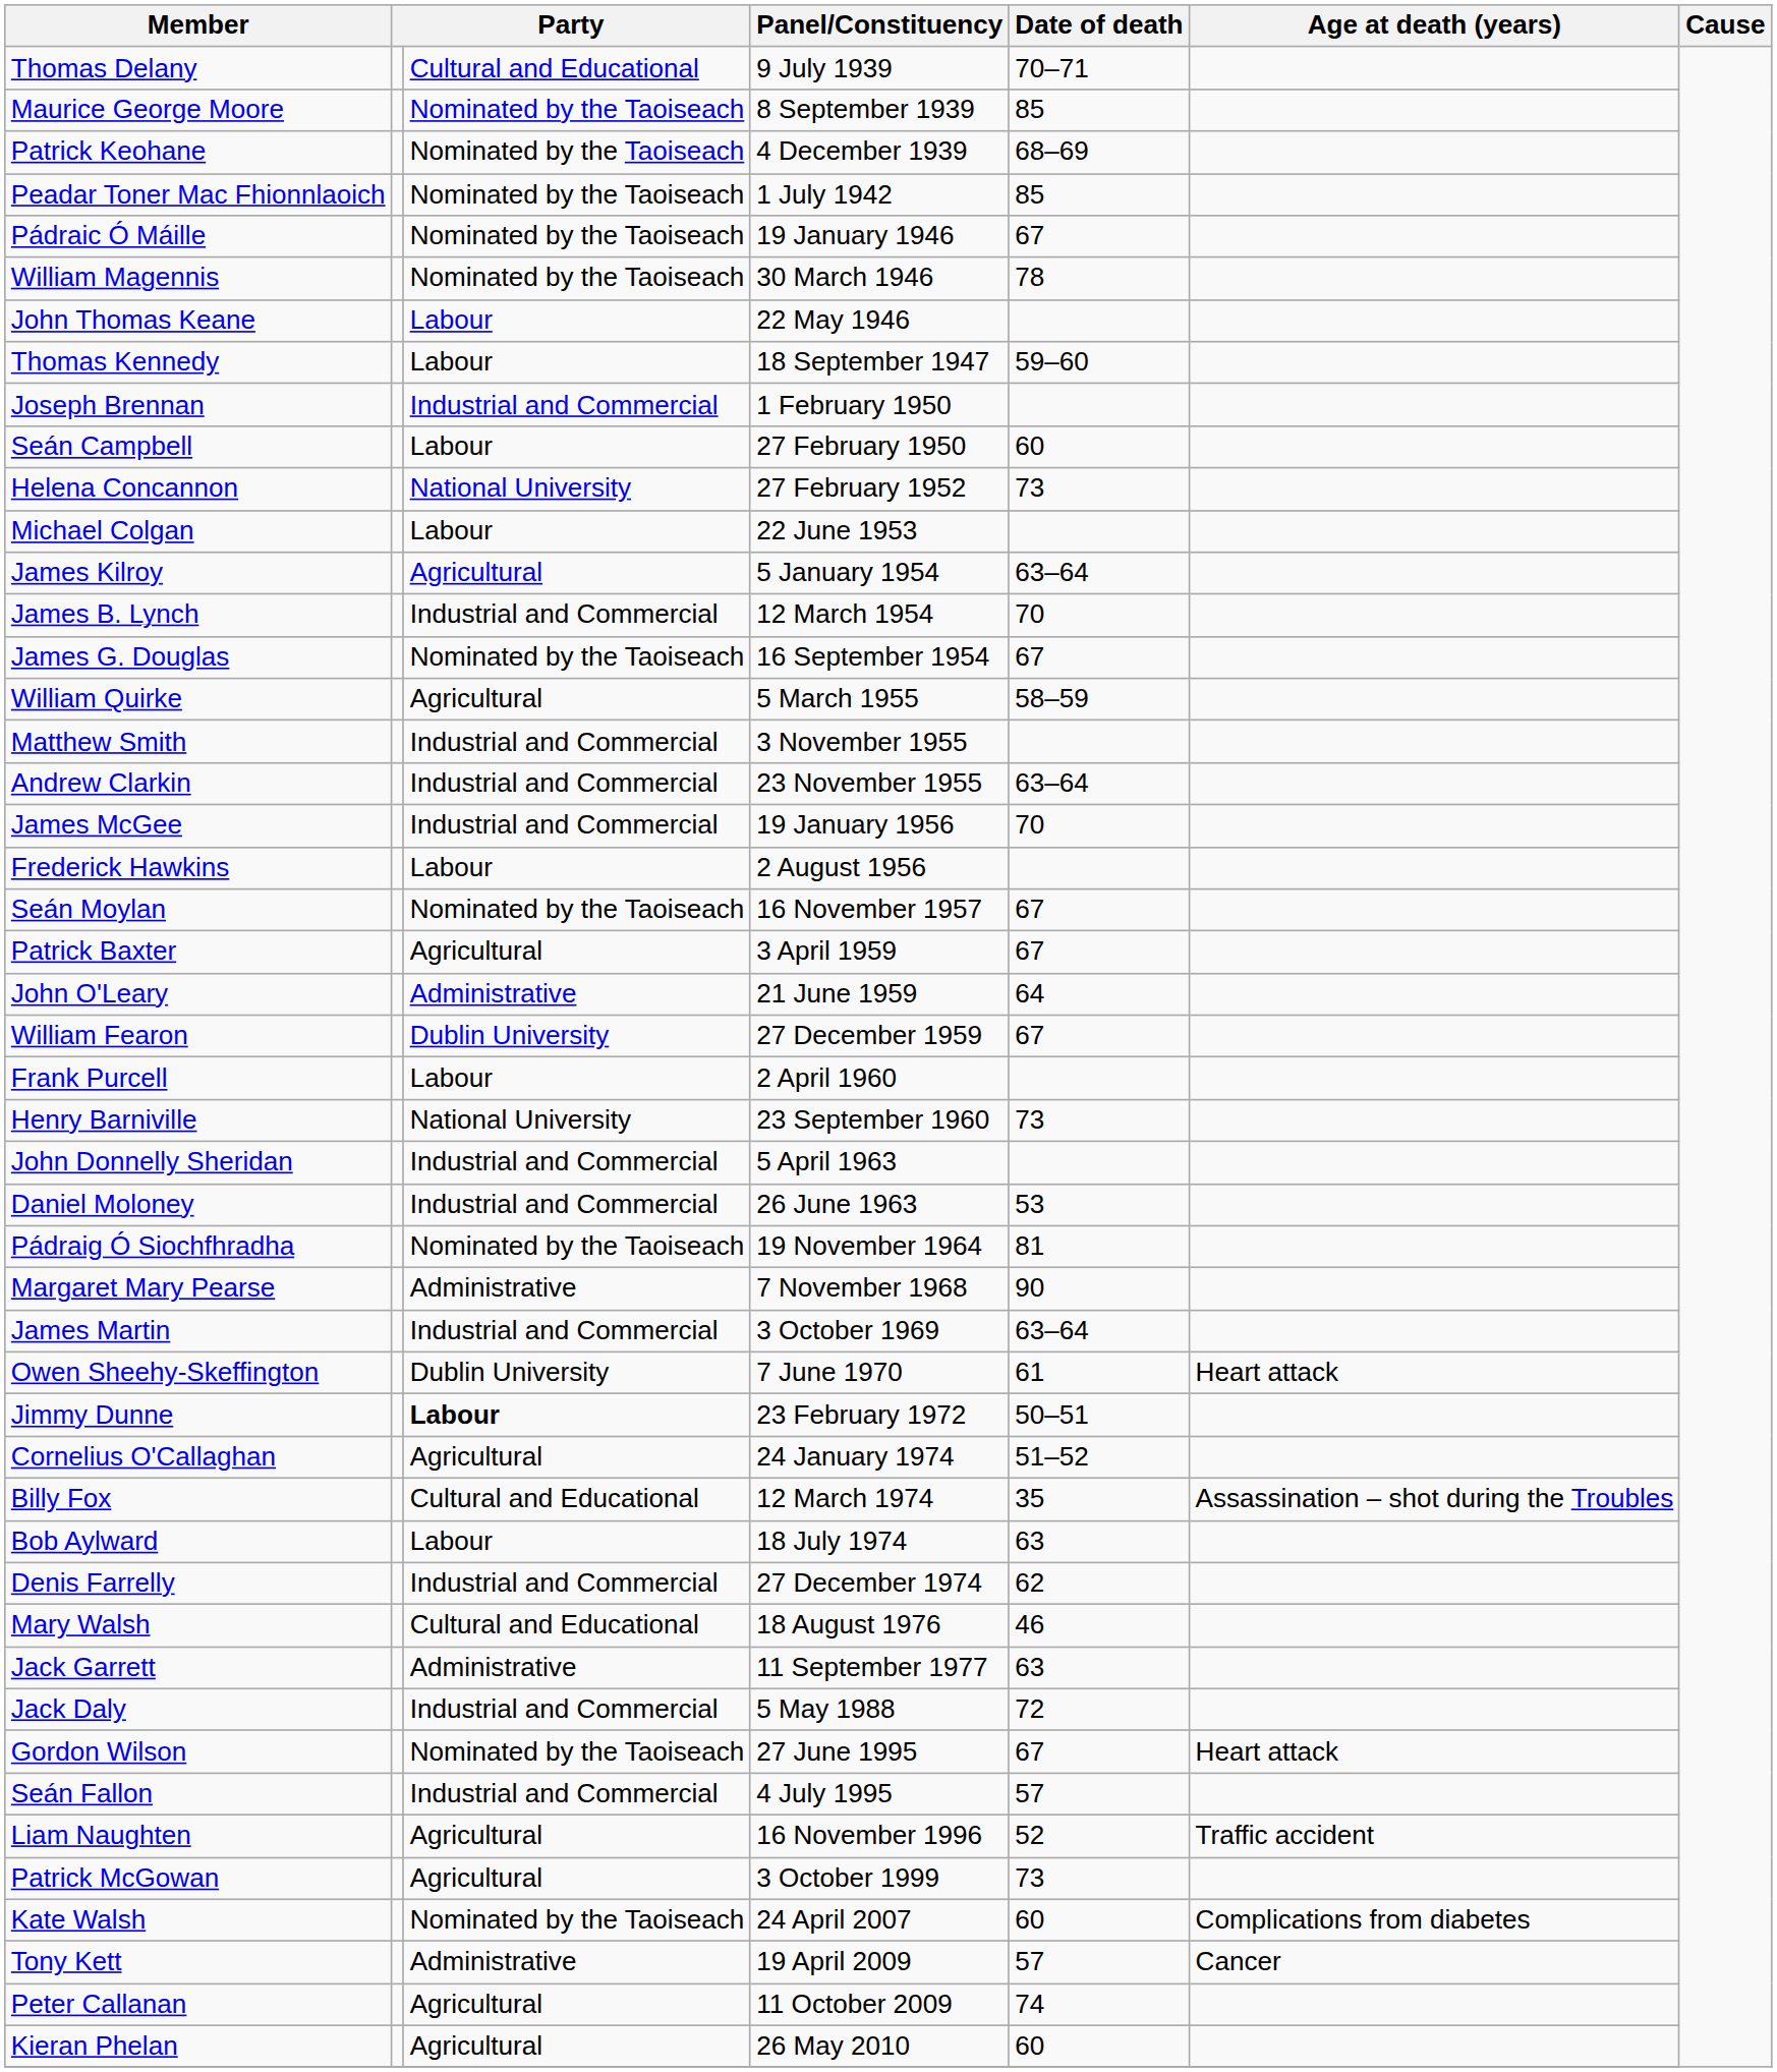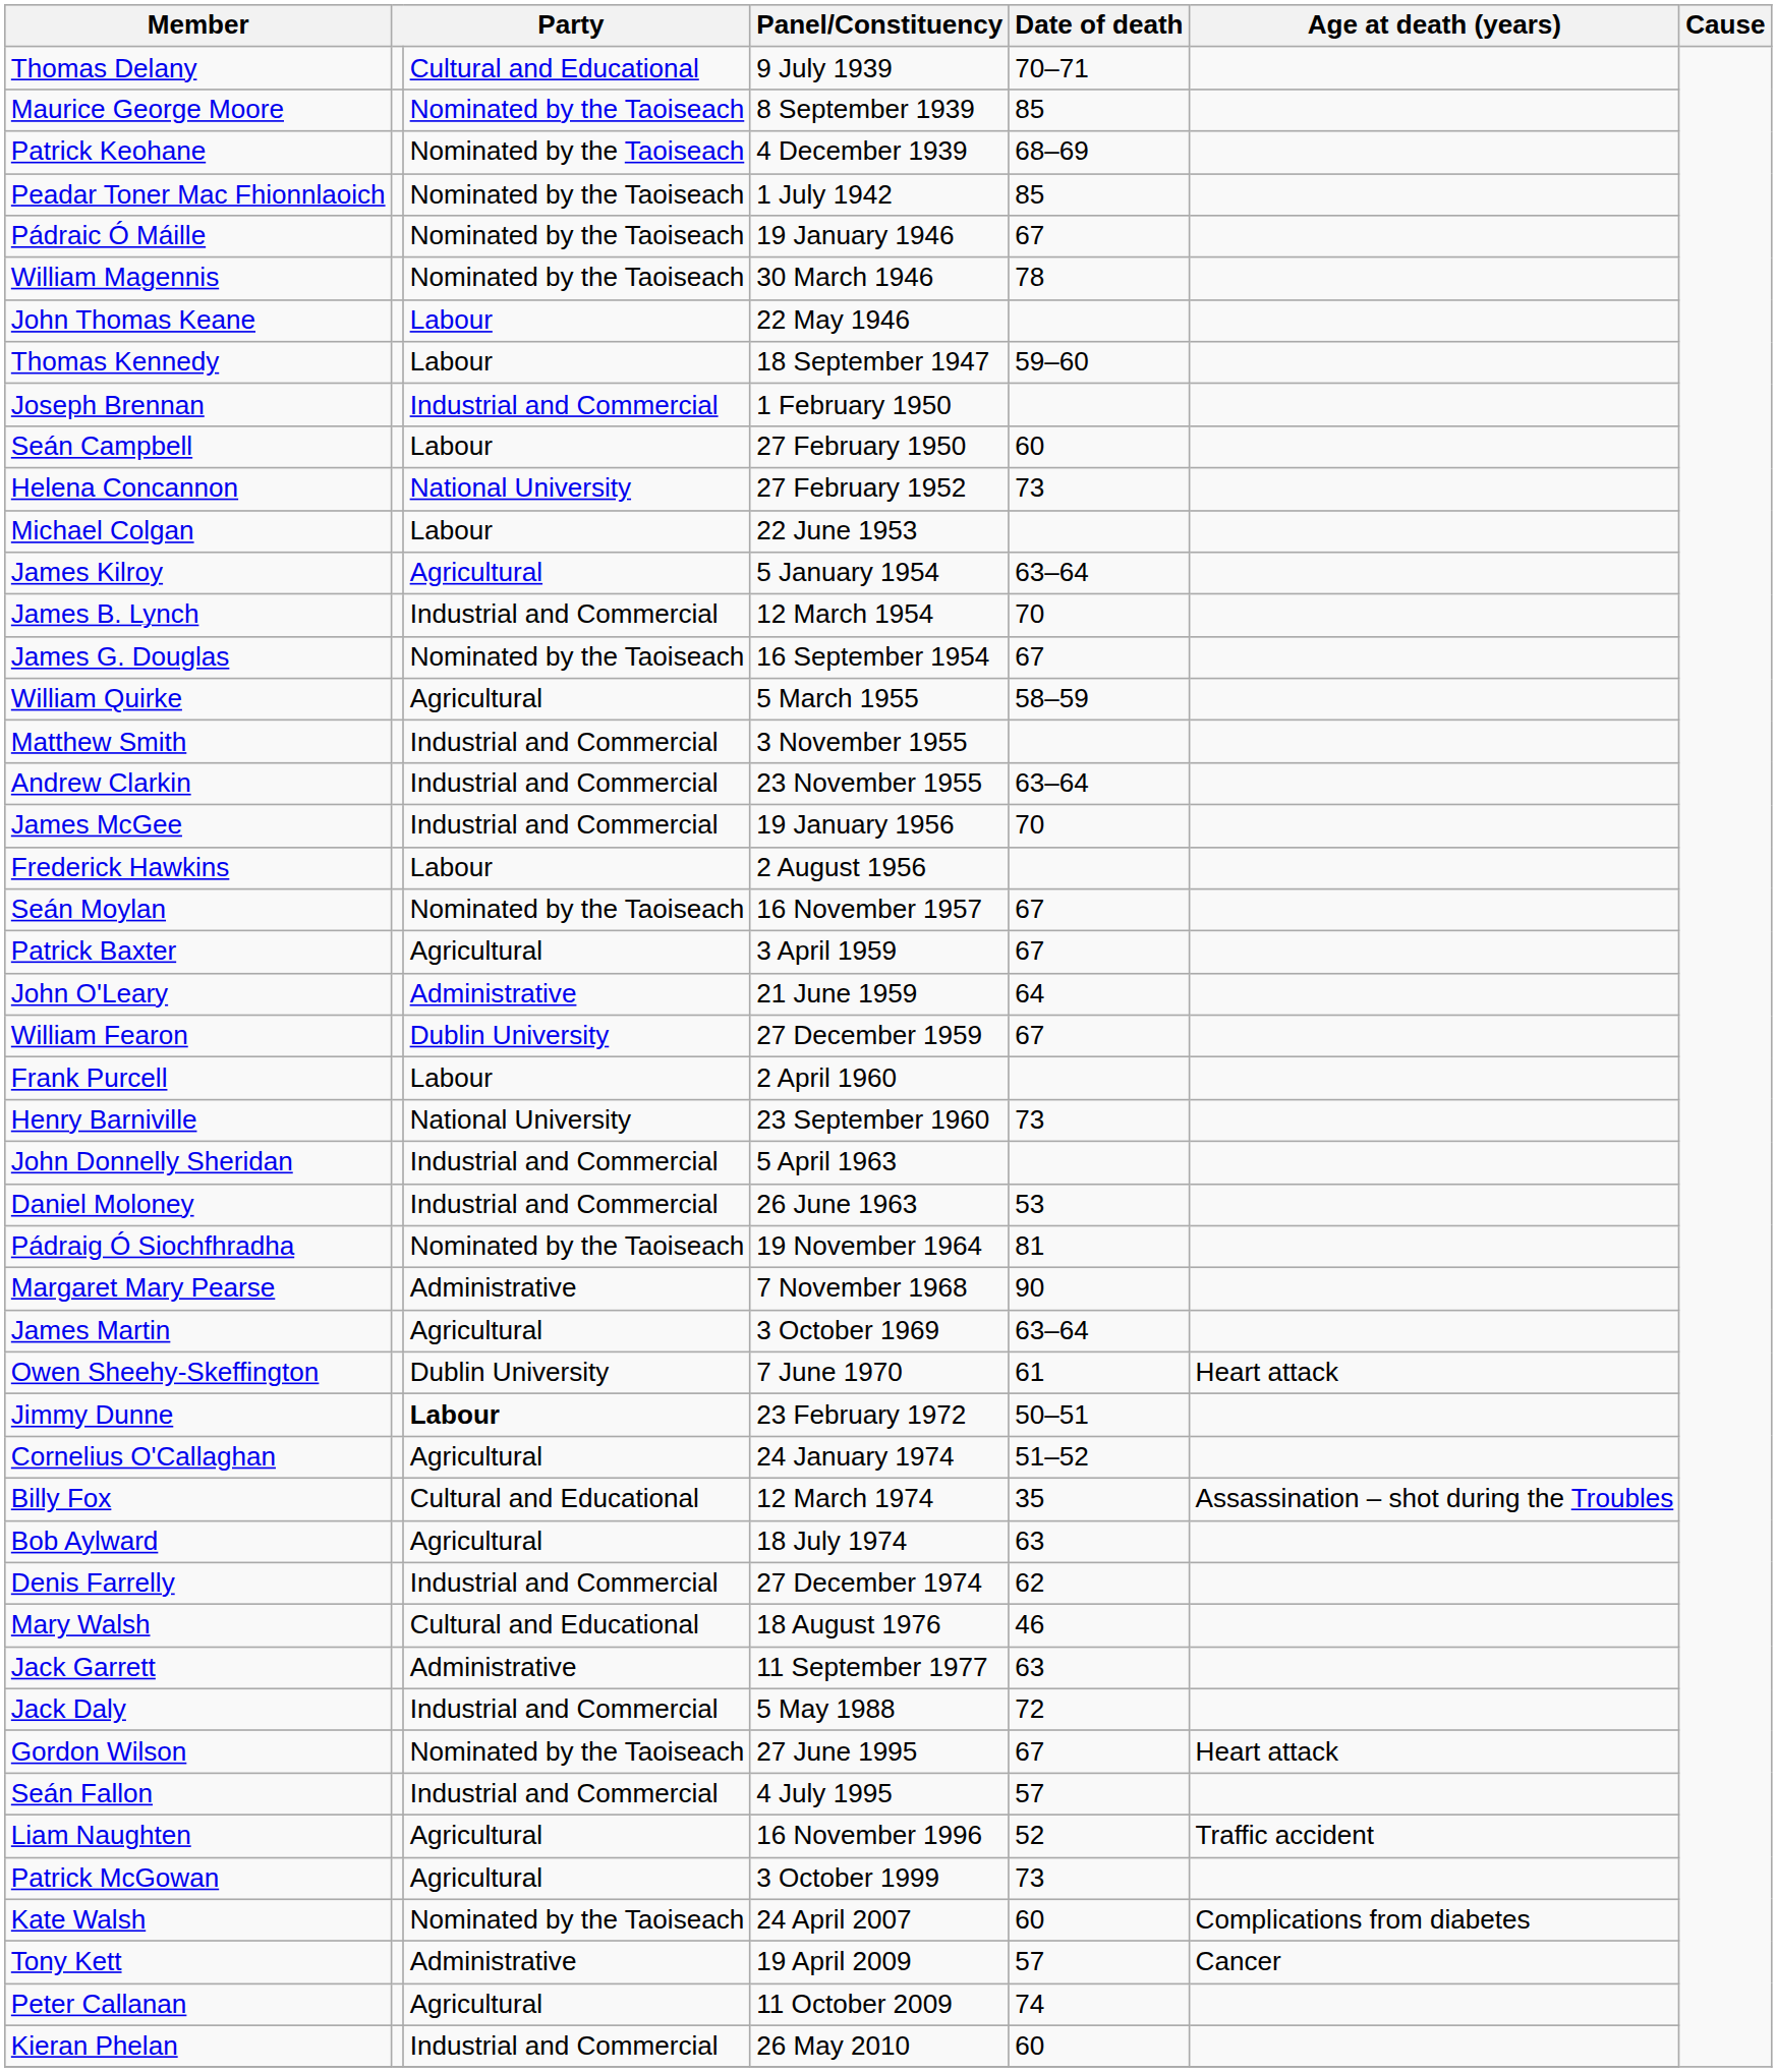James Martin | column 3: Industrial and Commercial -> Agricultural
Bob Aylward | column 3: Labour -> Agricultural
Kieran Phelan | column 3: Agricultural -> Industrial and Commercial
